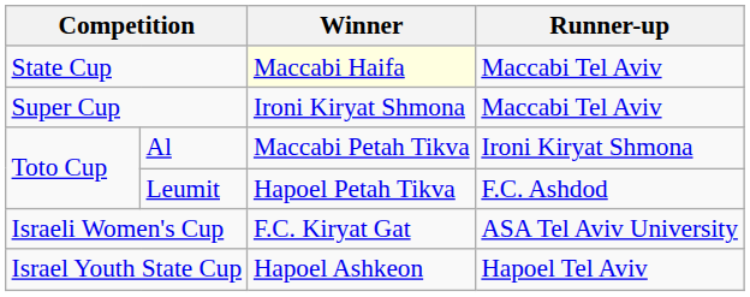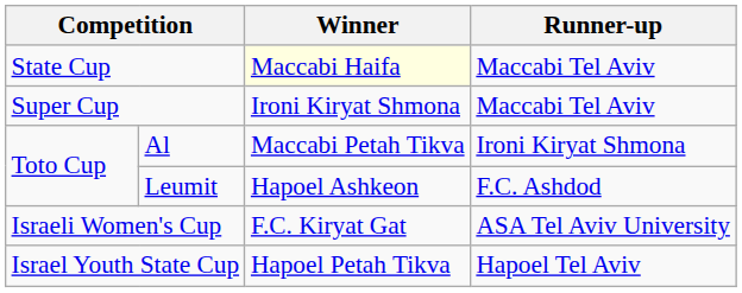Leumit | Winner: Hapoel Petah Tikva -> Hapoel Ashkeon
Israel Youth State Cup | Winner: Hapoel Ashkeon -> Hapoel Petah Tikva
